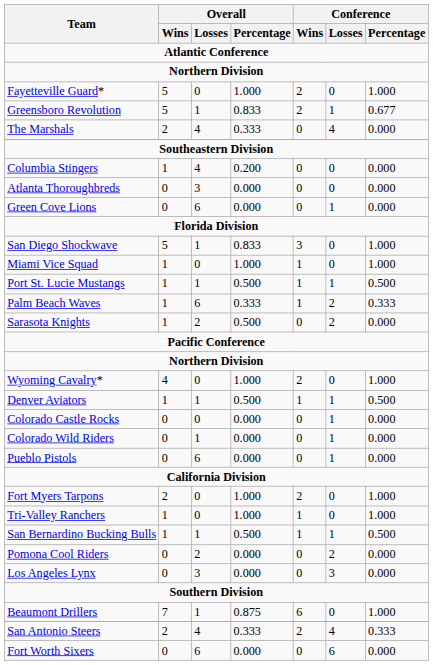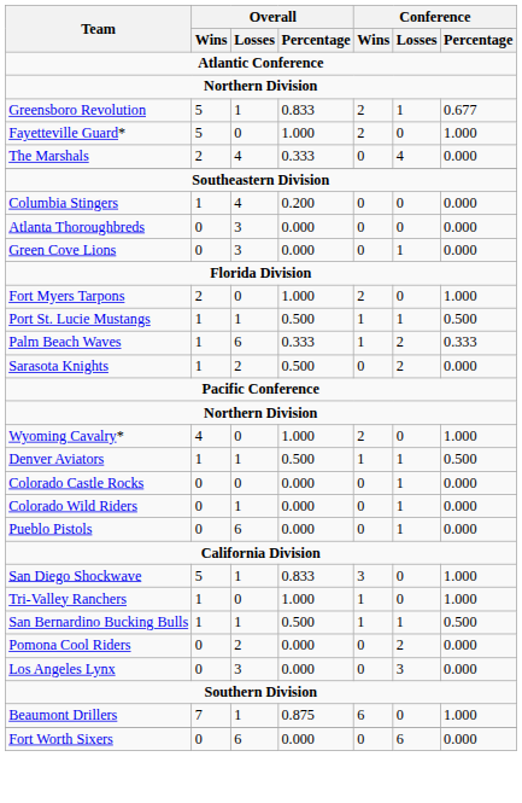rows swapped: Fayetteville Guard* <-> Greensboro Revolution
Green Cove Lions | Overall / Losses: 6 -> 3
rows swapped: Fort Myers Tarpons <-> San Diego Shockwave
- row: Miami Vice Squad | 1 | 0 | 1.000 | 1 | 0 | 1.000
- row: San Antonio Steers | 2 | 4 | 0.333 | 2 | 4 | 0.333
